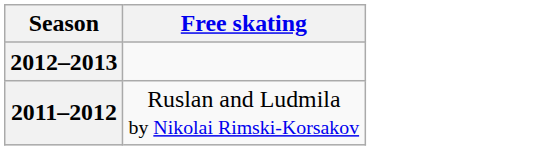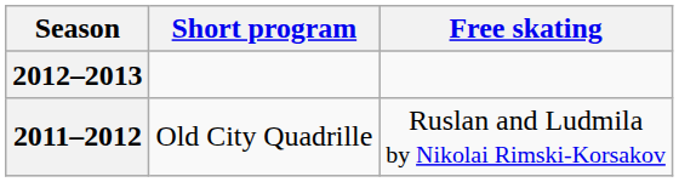+ column: Short program | Old City Quadrille
